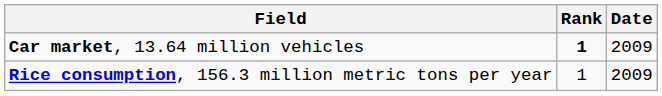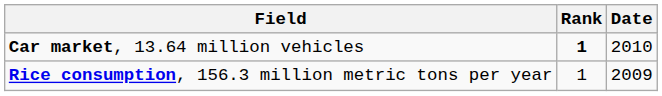Car market, 13.64 million vehicles | Date: 2009 -> 2010
